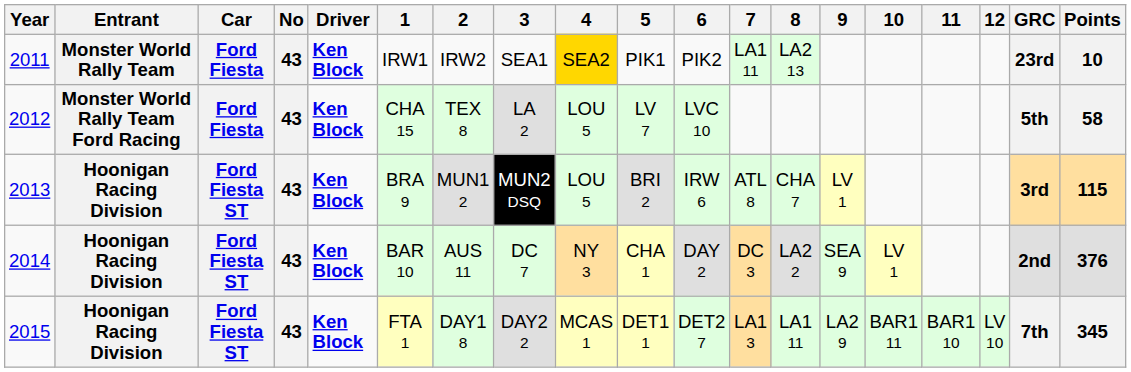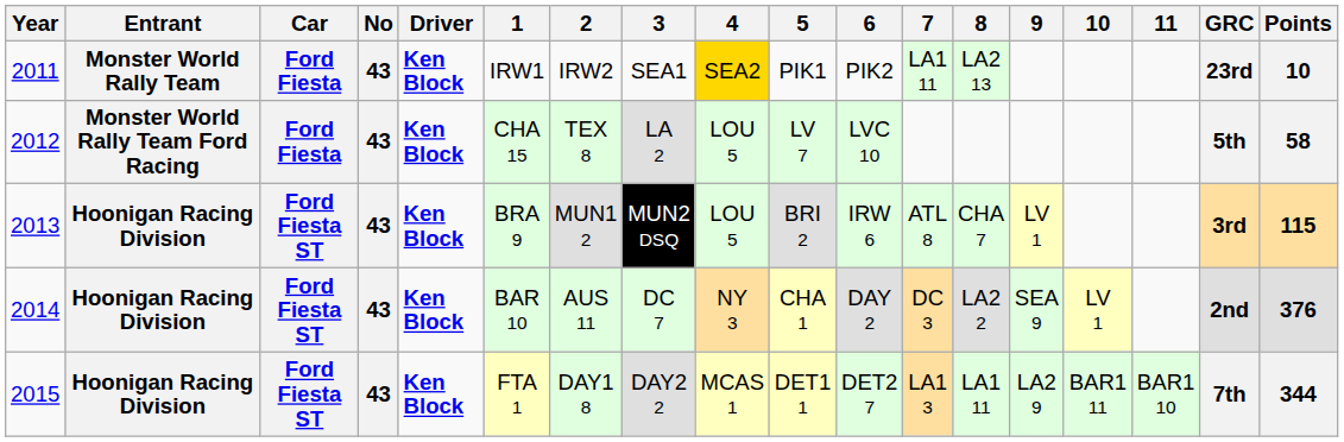- column: 12 | LV 10
2015 | Points: 345 -> 344
